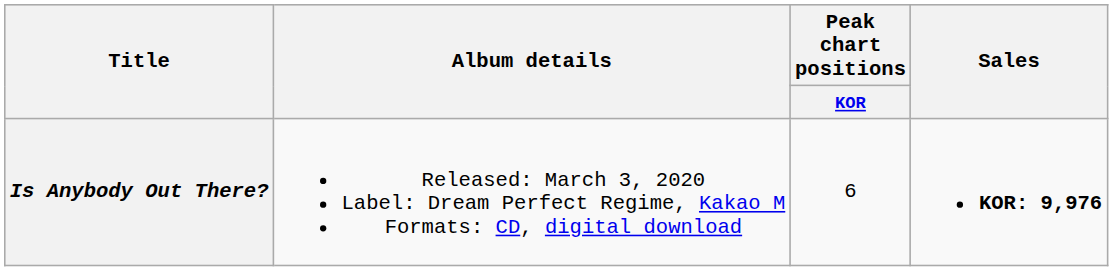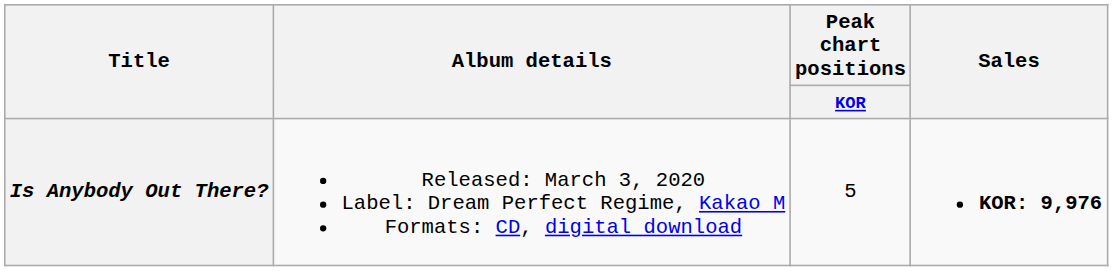Is Anybody Out There? | Peak chart positions / KOR: 6 -> 5
